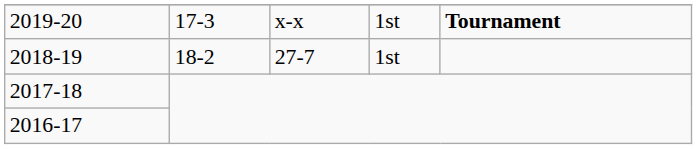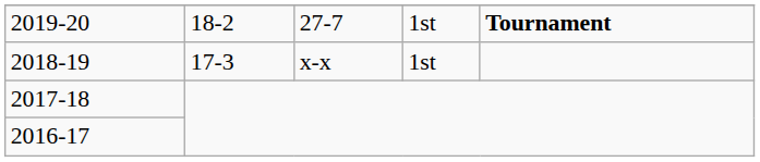2019-20 | column 2: 17-3 -> 18-2
2019-20 | column 3: x-x -> 27-7
2018-19 | column 2: 18-2 -> 17-3
2018-19 | column 3: 27-7 -> x-x
